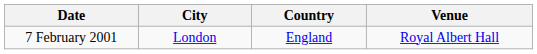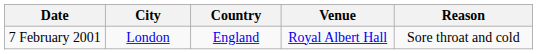+ column: Reason | Sore throat and cold
